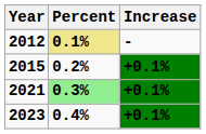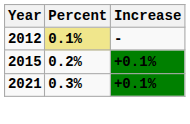2021 | Percent: lightgreen background -> no background
- row: 2023 | 0.4% | +0.1%
